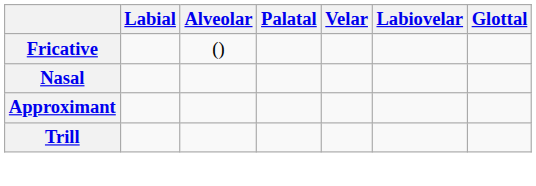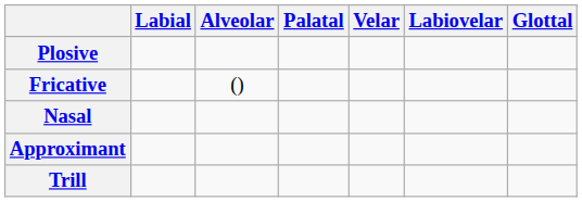+ row: Plosive
